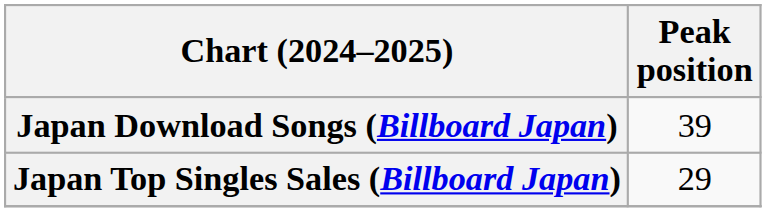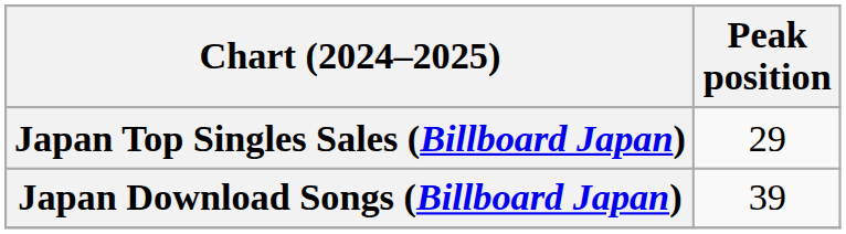rows swapped: Japan Download Songs (Billboard Japan) <-> Japan Top Singles Sales (Billboard Japan)
